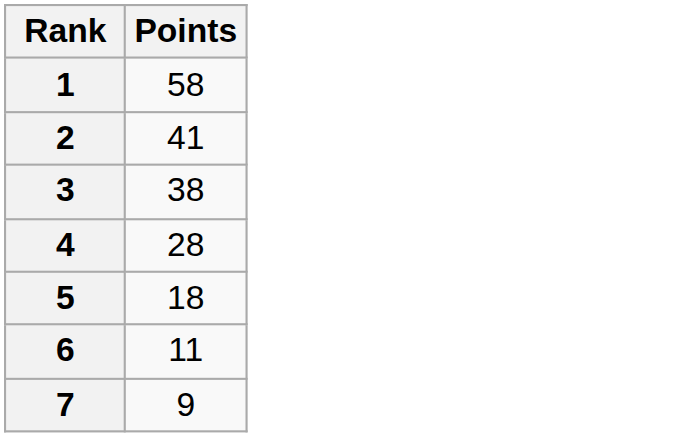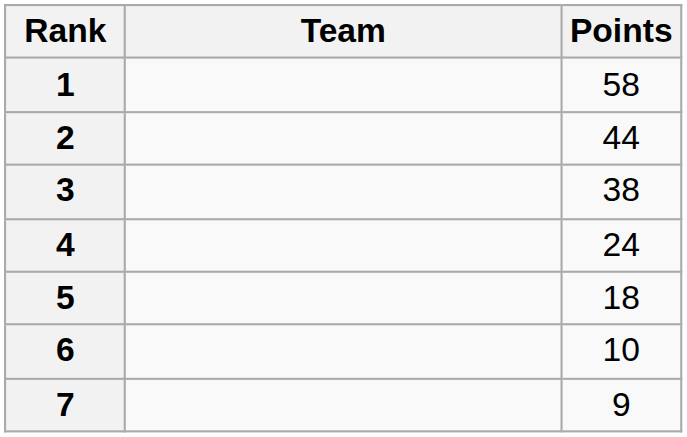+ column: Team
2 | Points: 41 -> 44
4 | Points: 28 -> 24
6 | Points: 11 -> 10
